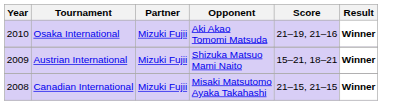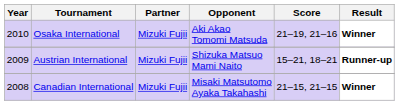Austrian International | Result: Winner -> Runner-up
